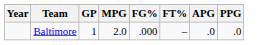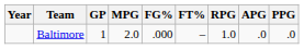+ column: RPG | 1.0
